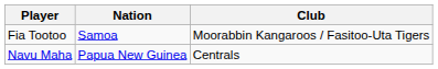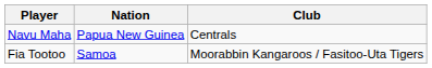rows swapped: Navu Maha <-> Fia Tootoo
